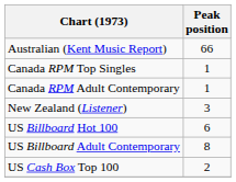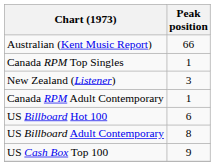rows swapped: Canada RPM Adult Contemporary <-> New Zealand (Listener)
US Cash Box Top 100 | Peak position: 2 -> 9
